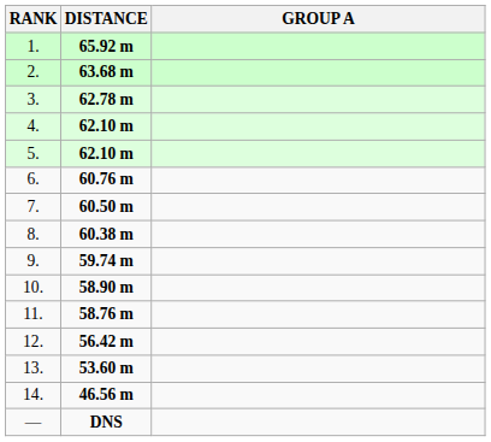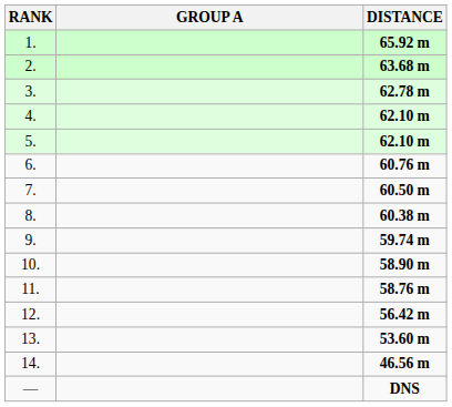columns swapped: GROUP A <-> DISTANCE
